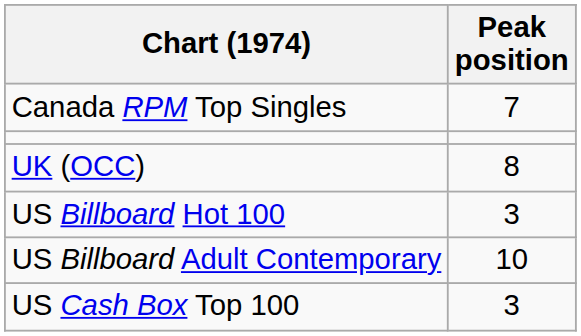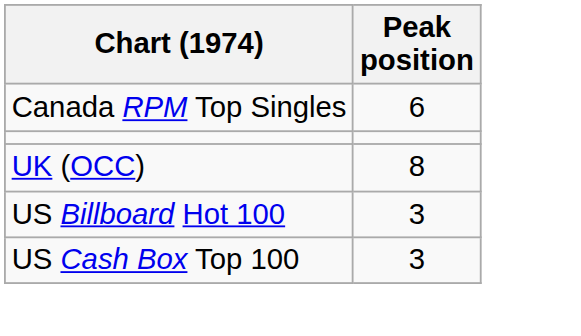Canada RPM Top Singles | Peak position: 7 -> 6
- row: US Billboard Adult Contemporary | 10
